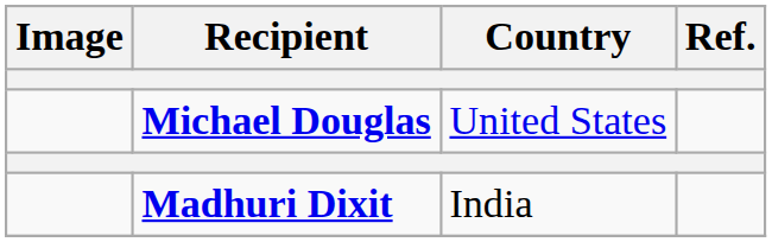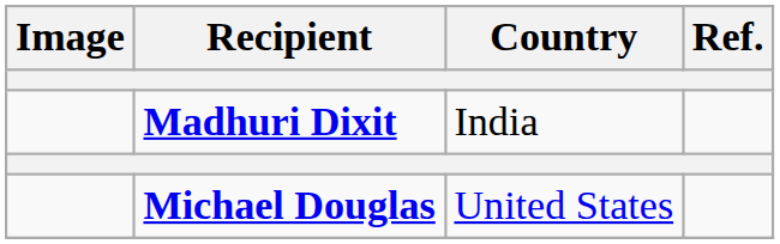rows swapped: Michael Douglas <-> Madhuri Dixit
